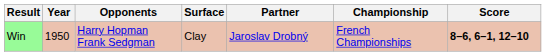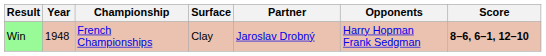columns swapped: Championship <-> Opponents
Win | Year: 1950 -> 1948
